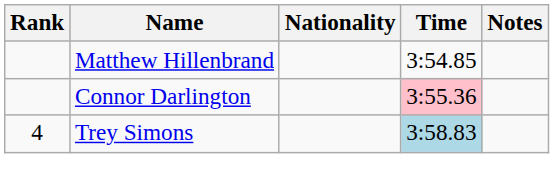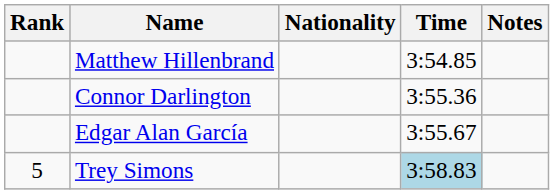Connor Darlington | Time: pink background -> no background
+ row: Edgar Alan García | 3:55.67
Trey Simons | Rank: 4 -> 5
